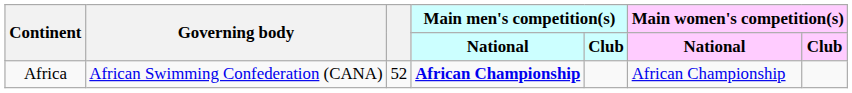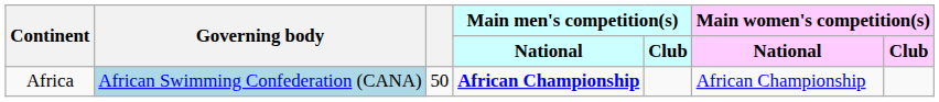Africa | Governing body: no background -> lightblue background
Africa | column 3: 52 -> 50
